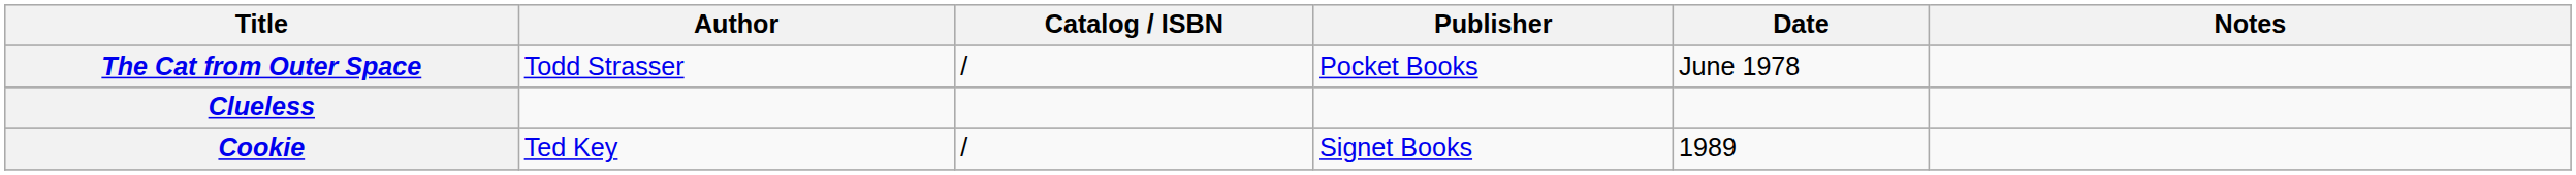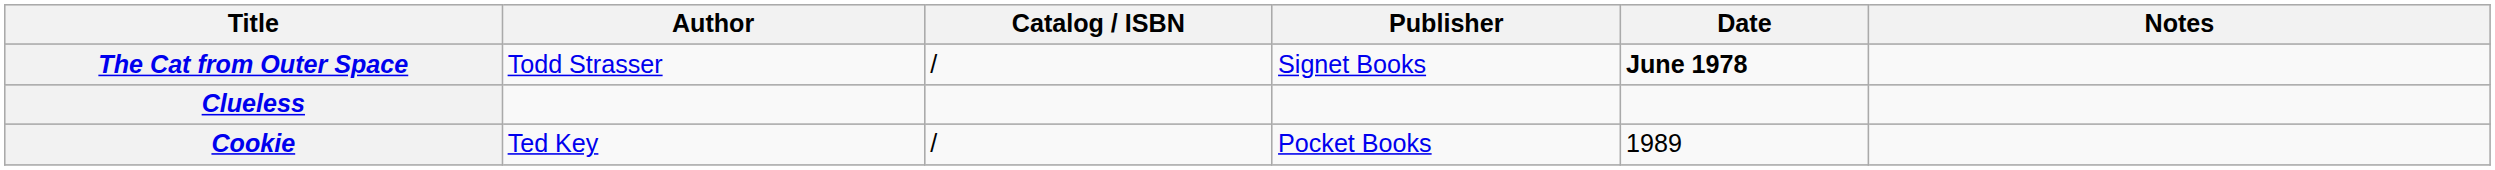The Cat from Outer Space | Publisher: Pocket Books -> Signet Books
The Cat from Outer Space | Date: normal -> bold
Cookie | Publisher: Signet Books -> Pocket Books
